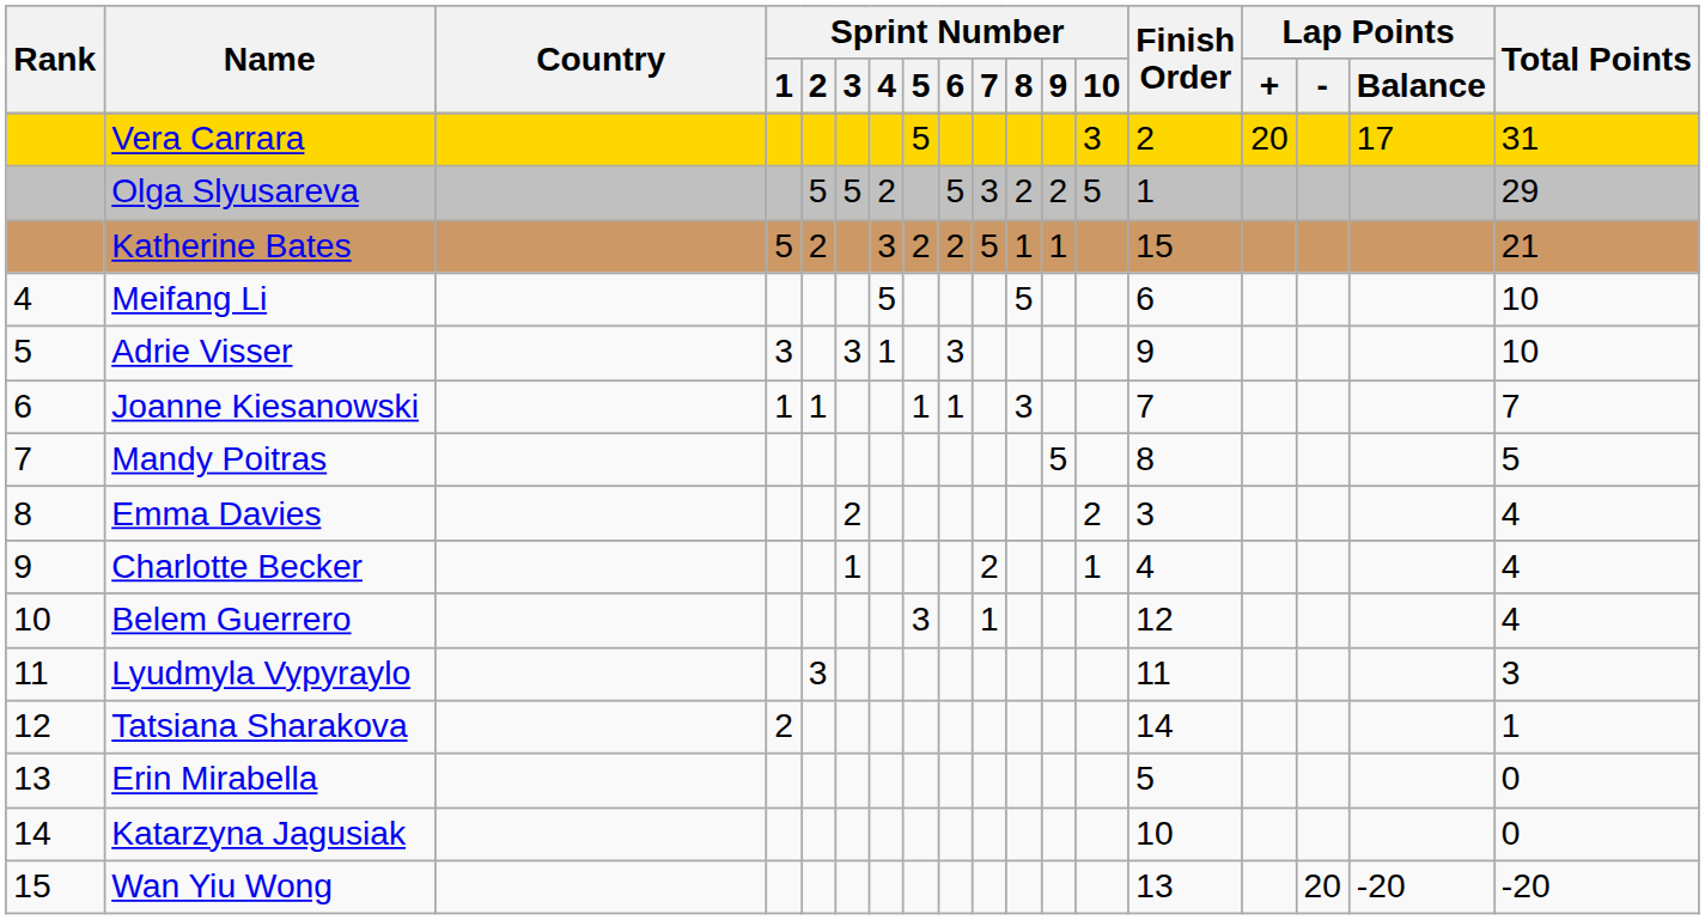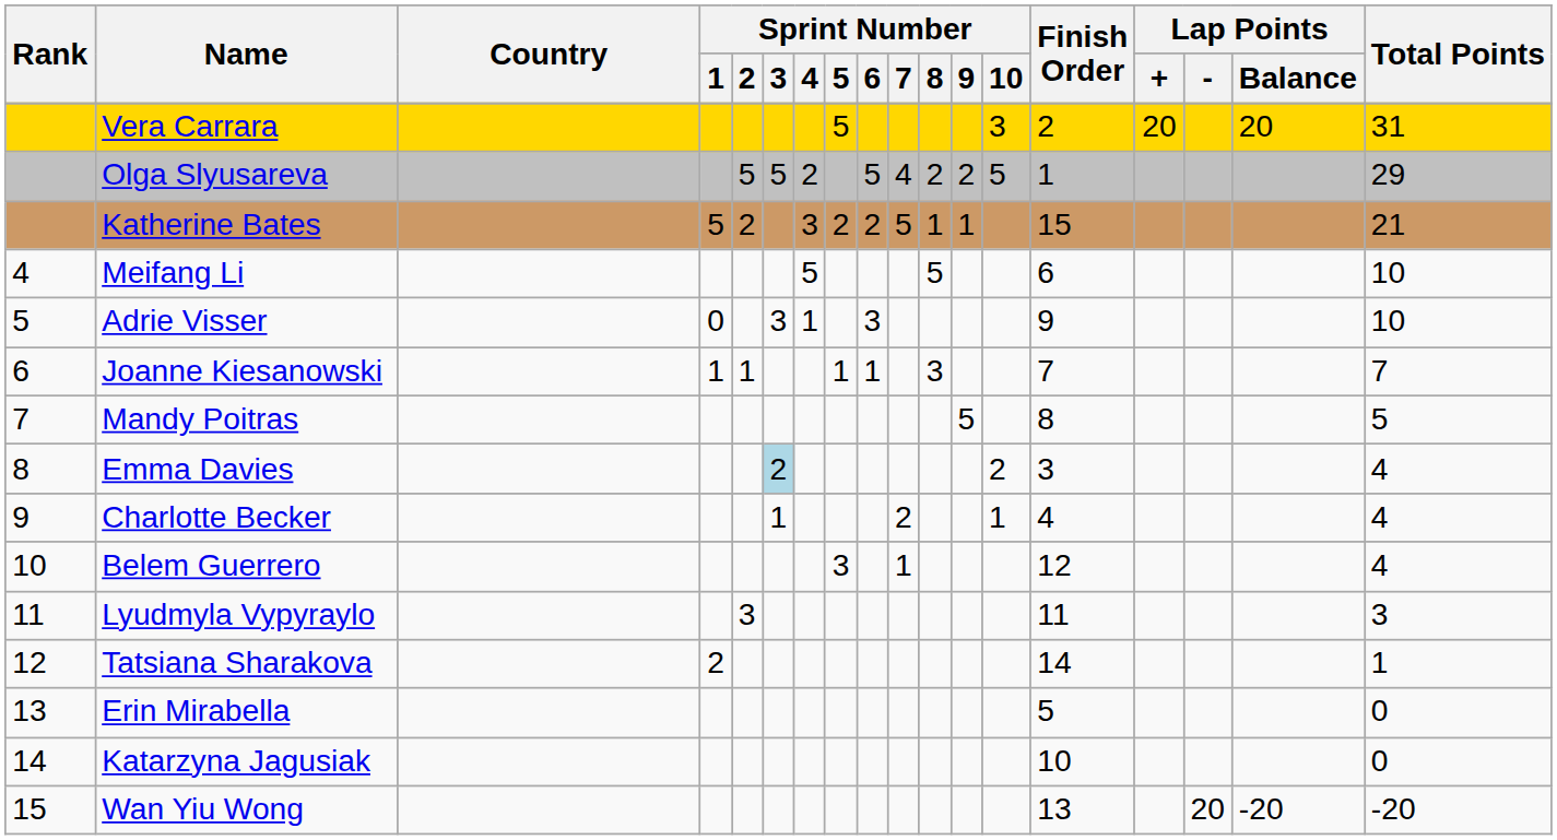Vera Carrara | Lap Points / Balance: 17 -> 20
Olga Slyusareva | Sprint Number / 7: 3 -> 4
Adrie Visser | Sprint Number / 1: 3 -> 0
Emma Davies | Sprint Number / 3: no background -> lightblue background
